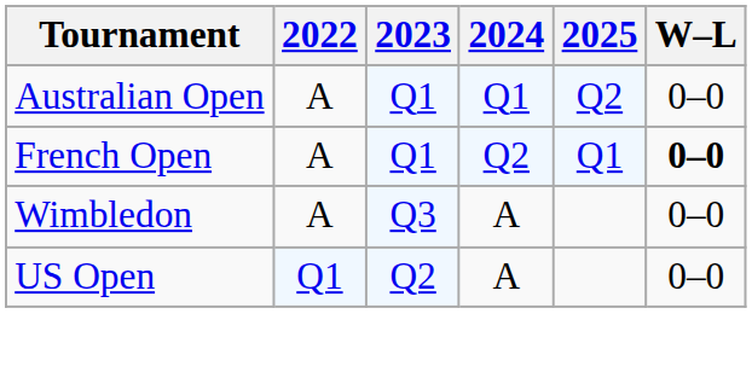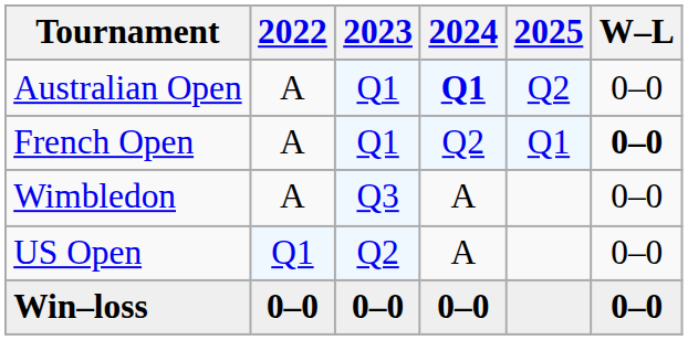Australian Open | 2024: normal -> bold
+ row: Win–loss | 0–0 | 0–0 | 0–0 | 0–0
